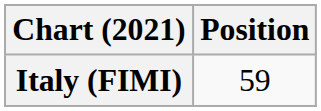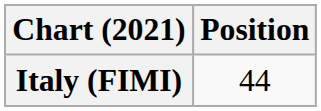Italy (FIMI) | Position: 59 -> 44
